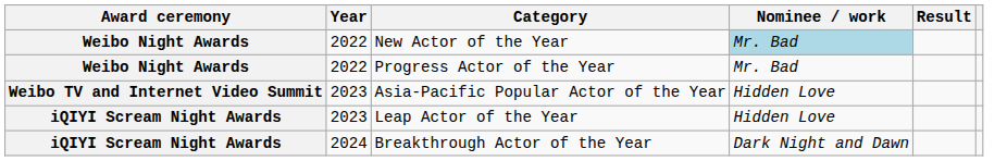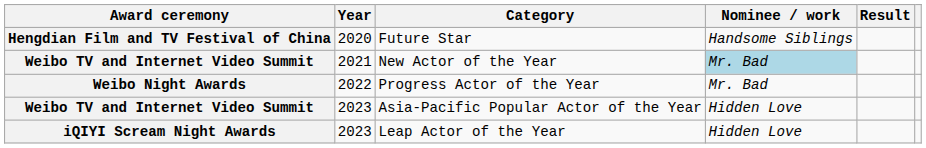+ row: Hengdian Film and TV Festival of China | 2020 | Future Star | Handsome Siblings
New Actor of the Year | Award ceremony: Weibo Night Awards -> Weibo TV and Internet Video Summit
New Actor of the Year | Year: 2022 -> 2021
- row: iQIYI Scream Night Awards | 2024 | Breakthrough Actor of the Year | Dark Night and Dawn
